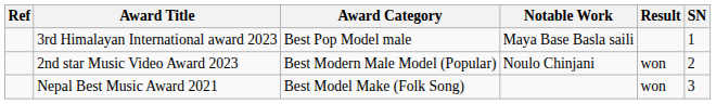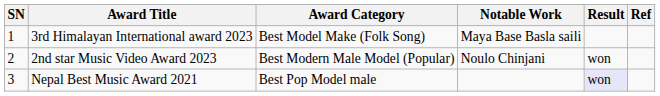columns swapped: SN <-> Ref
3rd Himalayan International award 2023 | Award Category: Best Pop Model male -> Best Model Make (Folk Song)
Nepal Best Music Award 2021 | Award Category: Best Model Make (Folk Song) -> Best Pop Model male
Nepal Best Music Award 2021 | Result: no background -> lavender background
